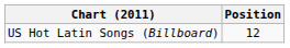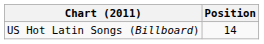US Hot Latin Songs (Billboard) | Position: 12 -> 14
